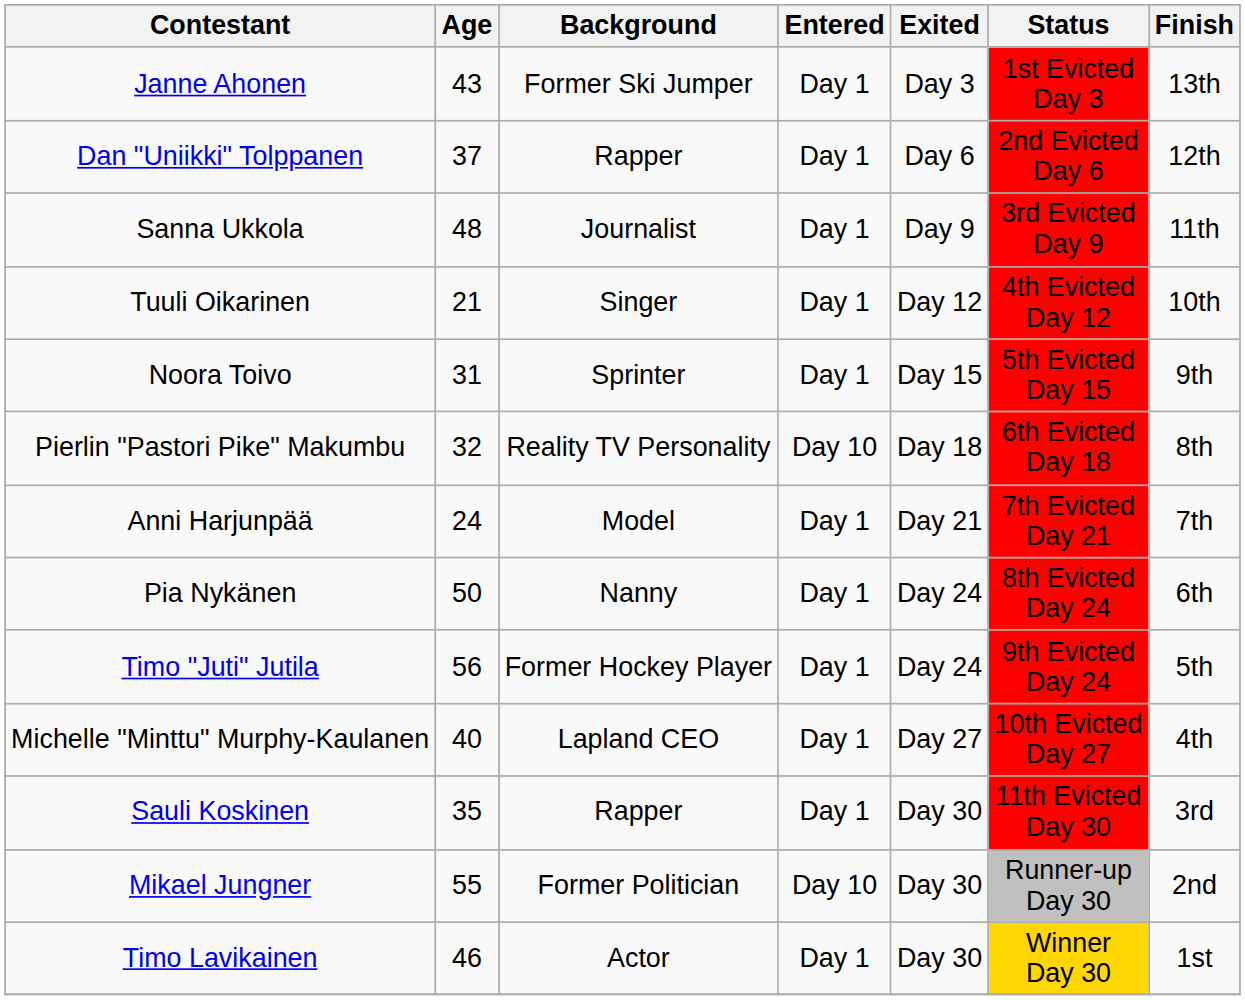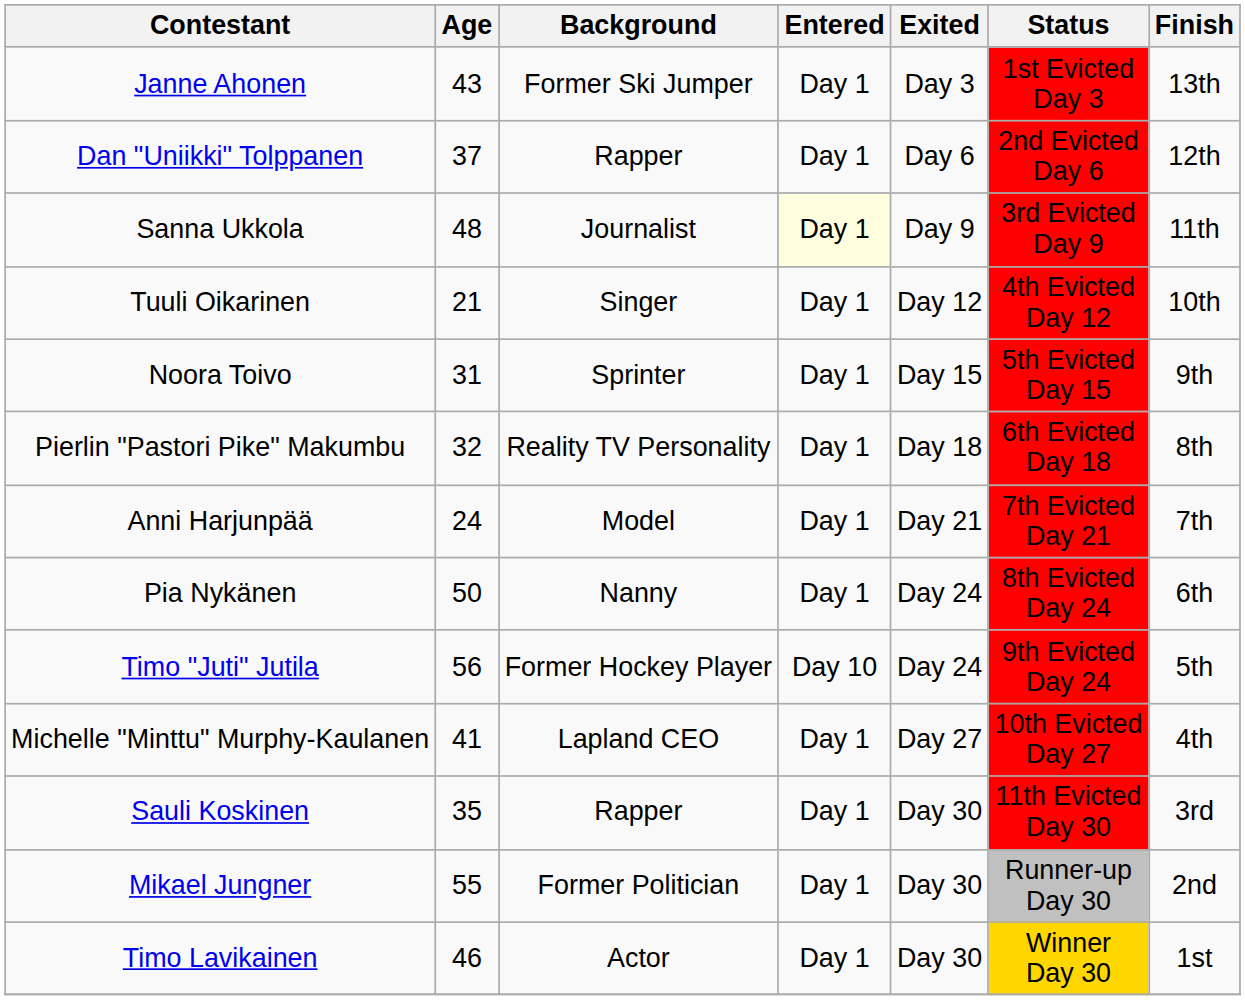Sanna Ukkola | Entered: no background -> lightyellow background
Pierlin "Pastori Pike" Makumbu | Entered: Day 10 -> Day 1
Timo "Juti" Jutila | Entered: Day 1 -> Day 10
Michelle "Minttu" Murphy-Kaulanen | Age: 40 -> 41
Mikael Jungner | Entered: Day 10 -> Day 1
